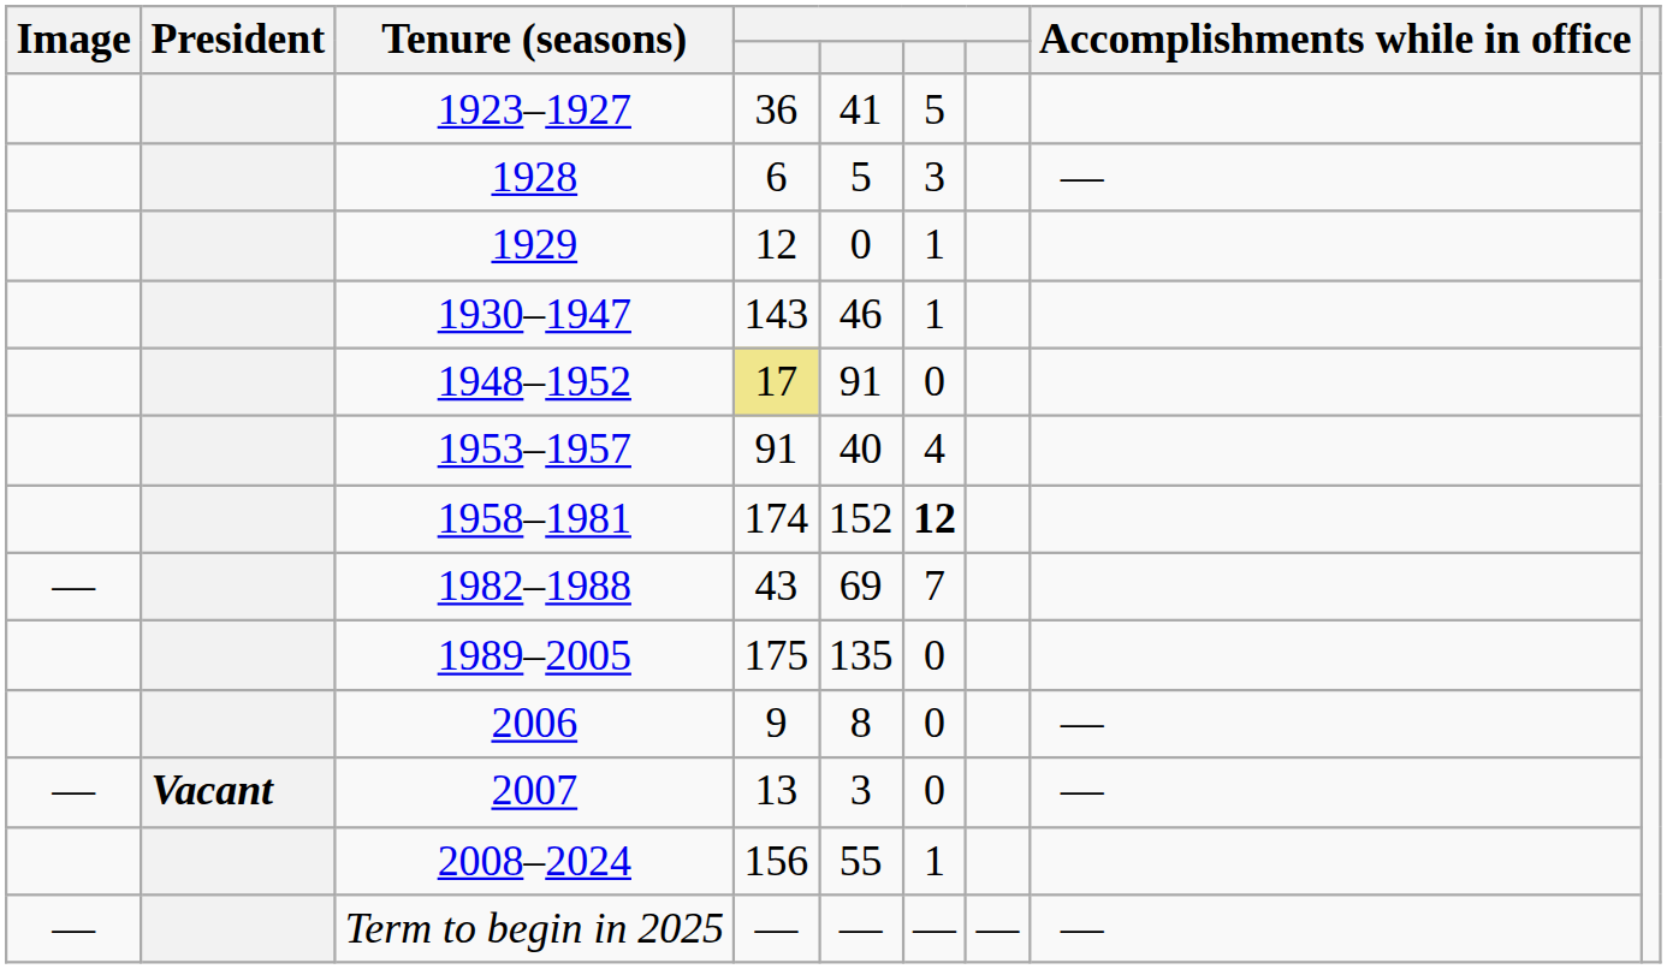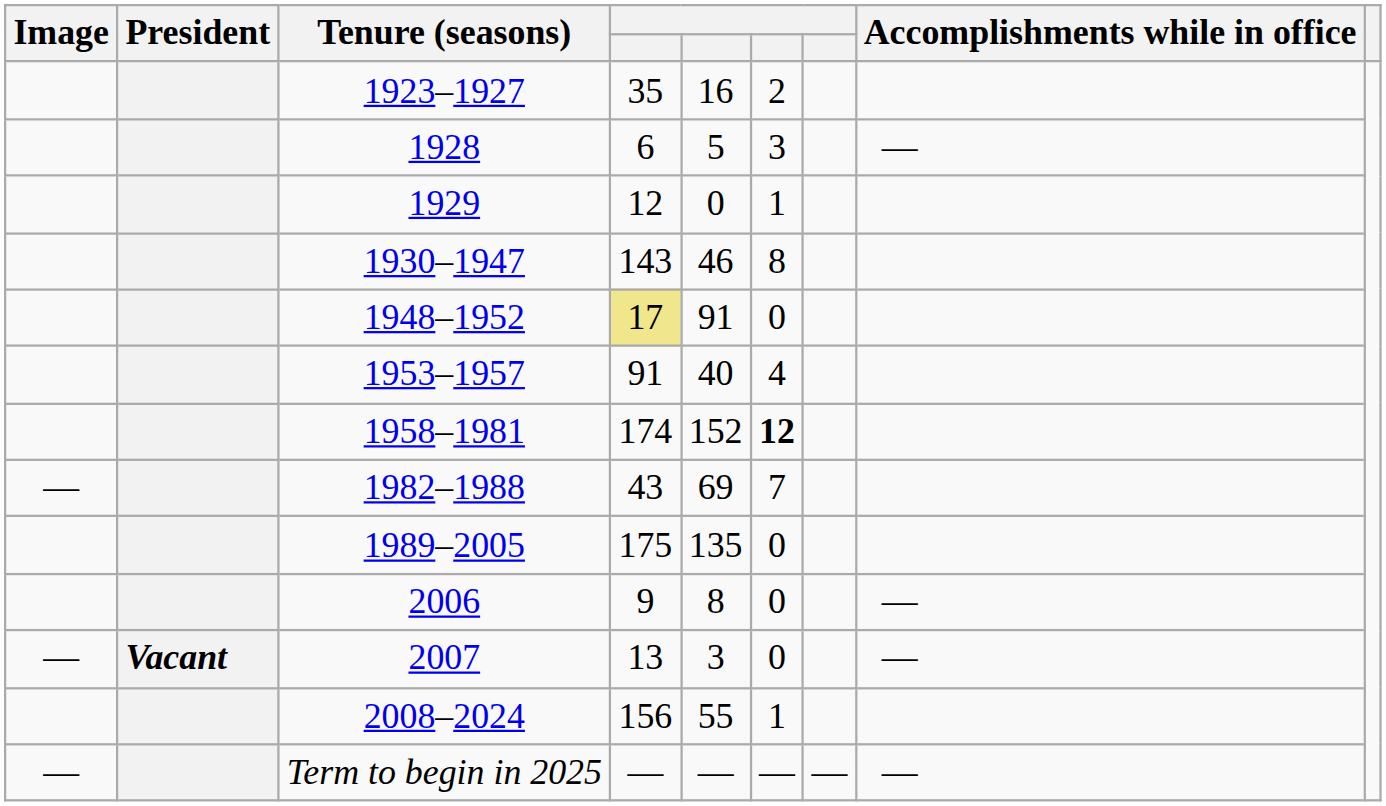1923–1927 | column 4: 36 -> 35
1923–1927 | column 5: 41 -> 16
1923–1927 | column 6: 5 -> 2
1930–1947 | column 6: 1 -> 8
